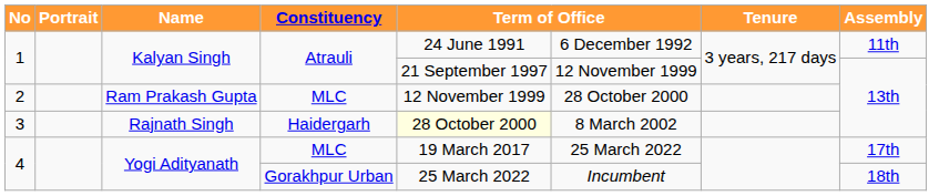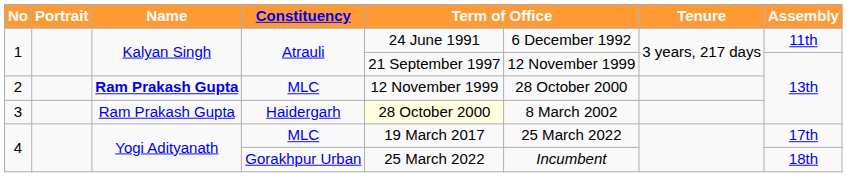2 | Name: normal -> bold
3 | Name: Rajnath Singh -> Ram Prakash Gupta
